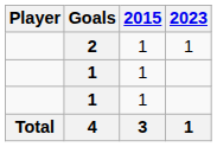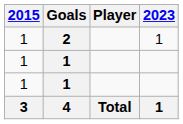columns swapped: Player <-> 2015
